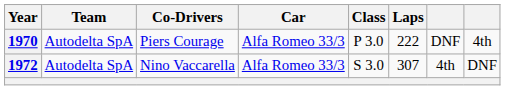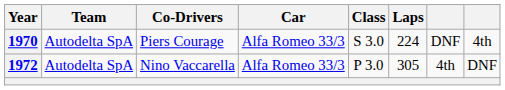1970 | Class: P 3.0 -> S 3.0
1970 | Laps: 222 -> 224
1972 | Class: S 3.0 -> P 3.0
1972 | Laps: 307 -> 305
